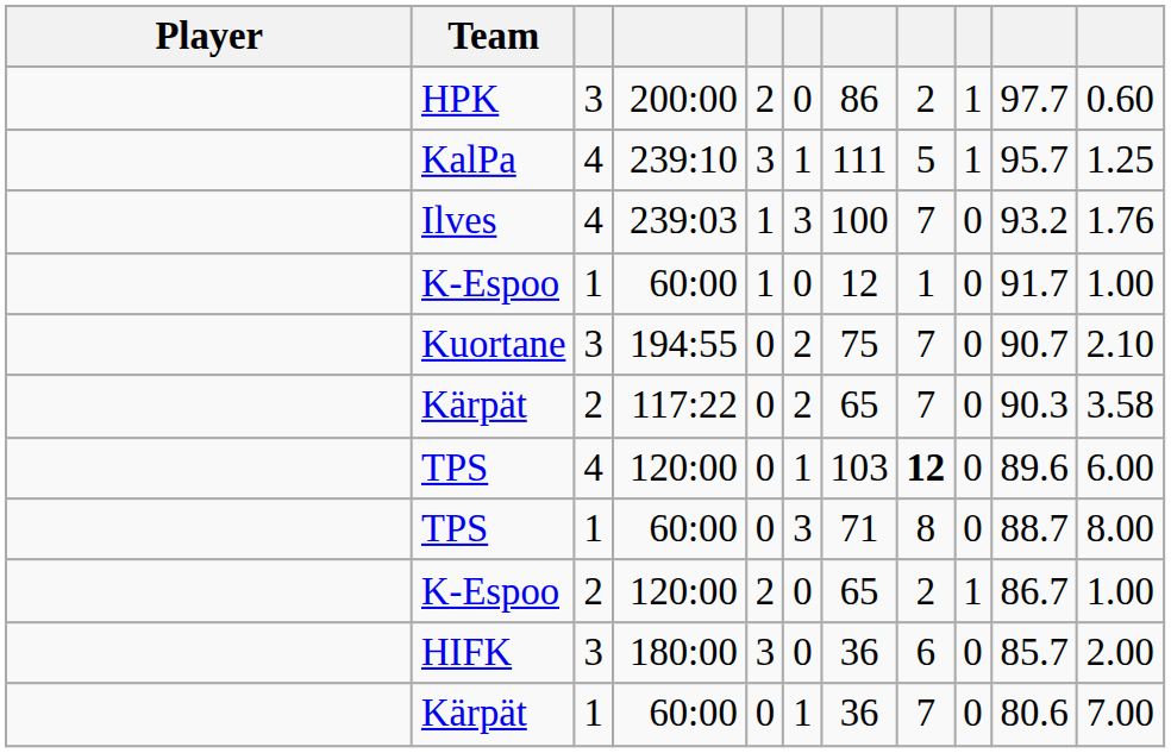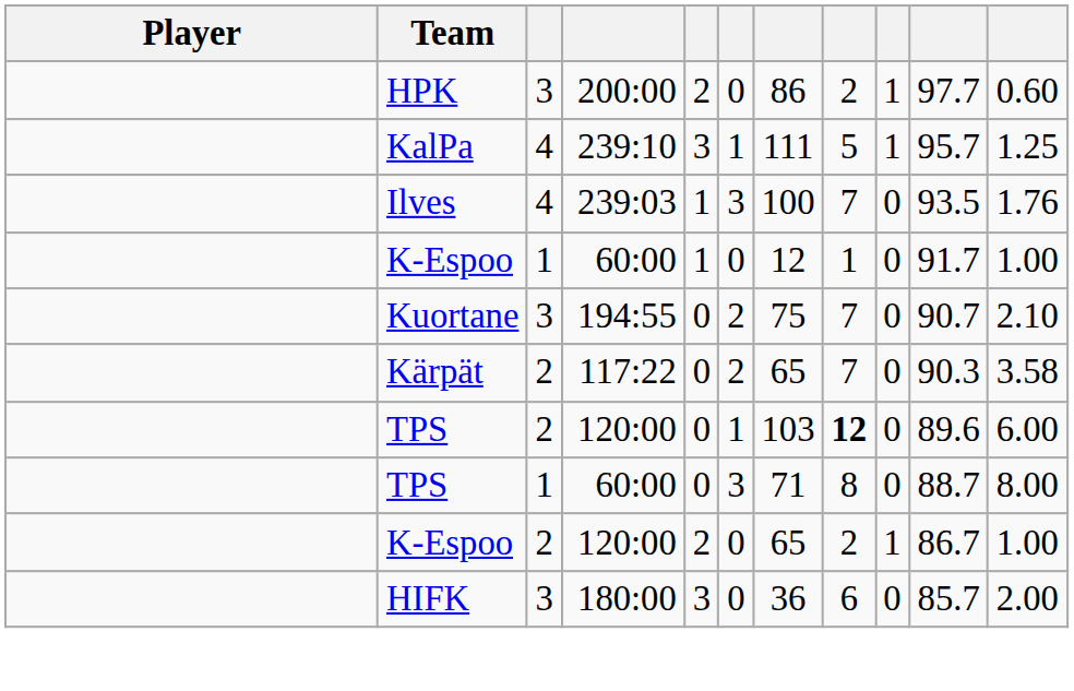Ilves | column 10: 93.2 -> 93.5
TPS / 120:00 | column 3: 4 -> 2
- row: Kärpät | 1 | 60:00 | 0 | 1 | 36 | 7 | 0 | 80.6 | 7.00
